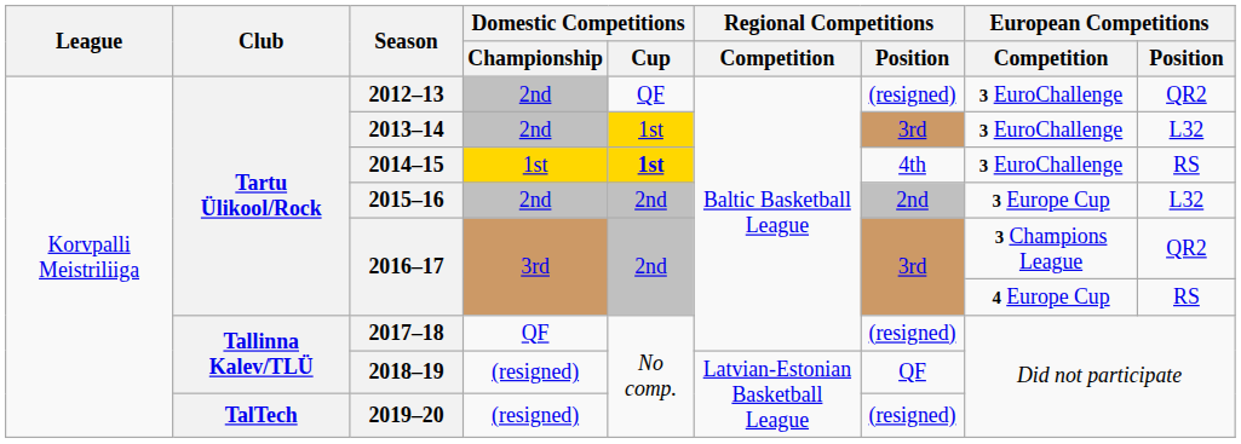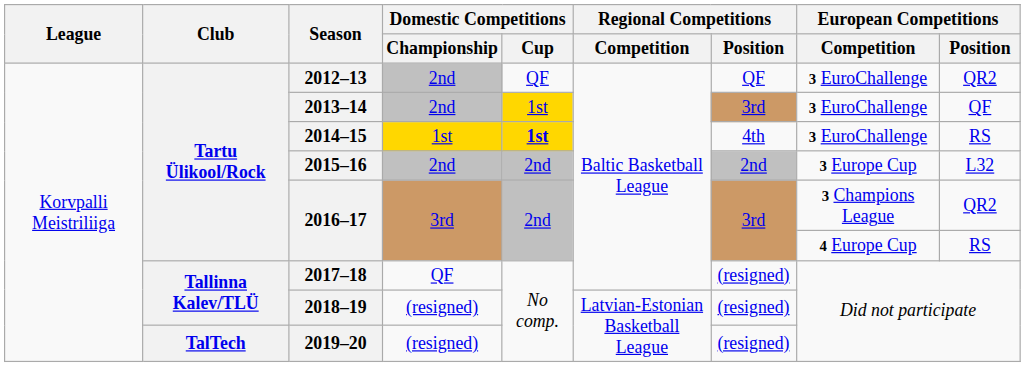2012–13 | Regional Competitions / Position: (resigned) -> QF
2013–14 | European Competitions / Position: L32 -> QF
2018–19 | Regional Competitions / Position: QF -> (resigned)
